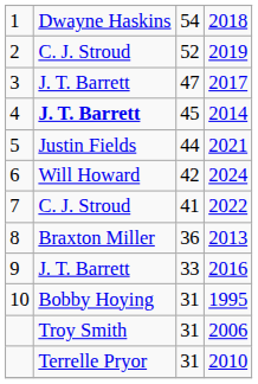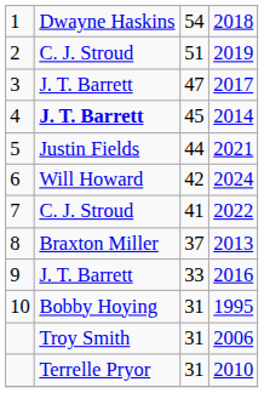2019 | column 3: 52 -> 51
2013 | column 3: 36 -> 37
